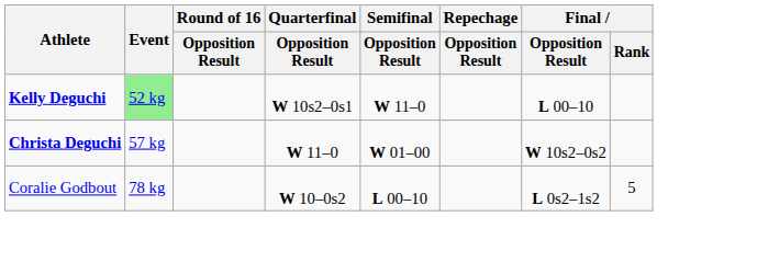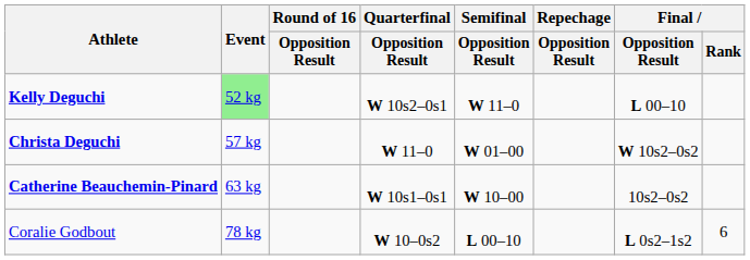+ row: Catherine Beauchemin-Pinard | 63 kg | W 10s1–0s1 | W 10–00 | 10s2–0s2
Coralie Godbout | Final / Rank: 5 -> 6
